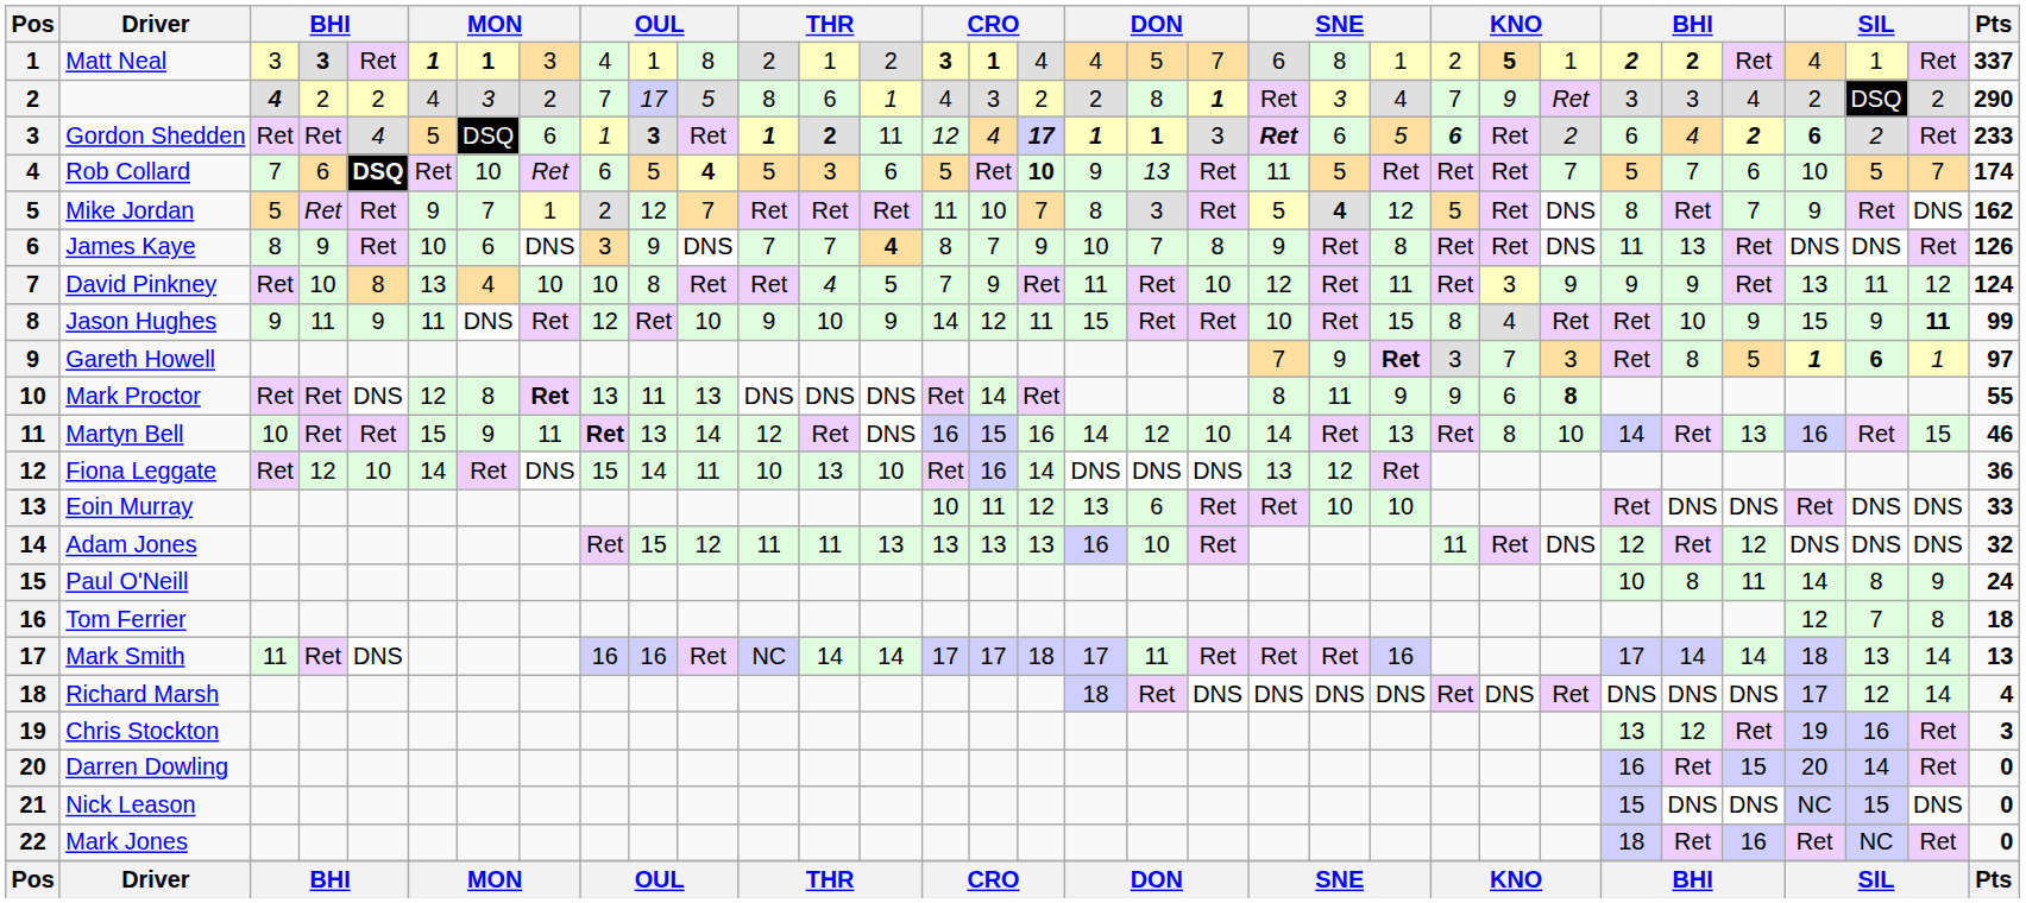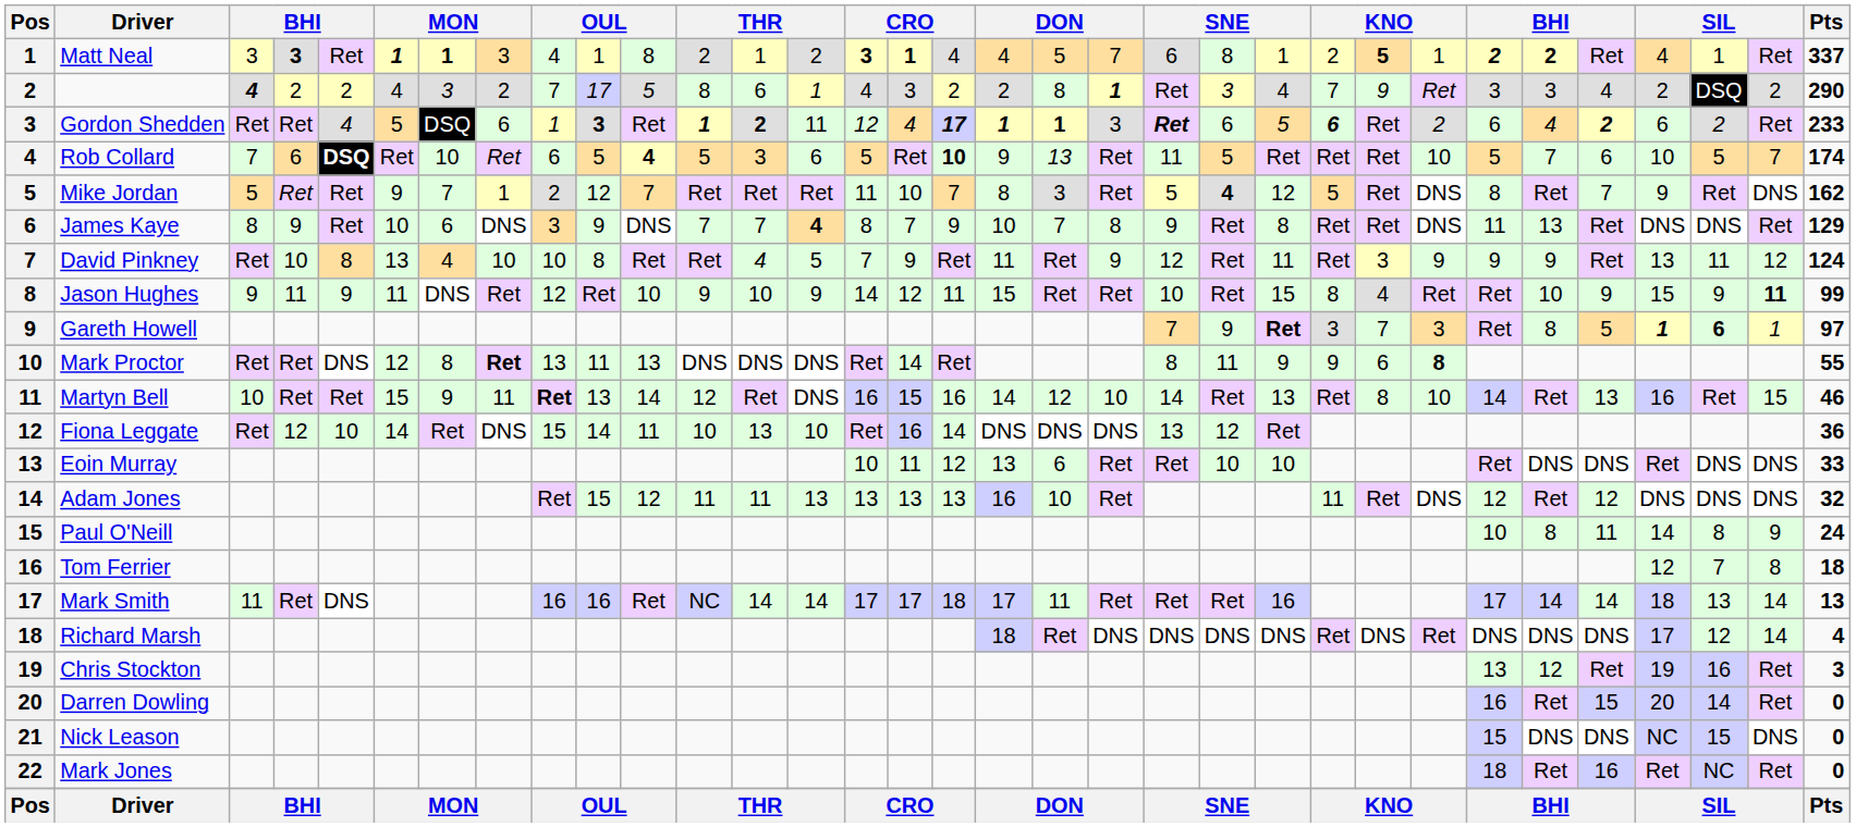Gordon Shedden | column 30: bold -> normal
Rob Collard | column 26: 7 -> 10
James Kaye | Pts: 126 -> 129
David Pinkney | column 20: 10 -> 9
